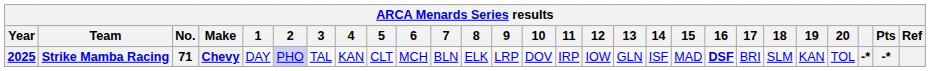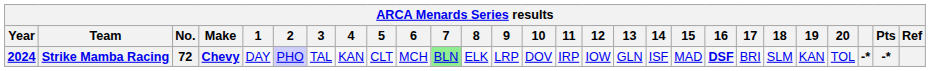Strike Mamba Racing | Year: 2025 -> 2024
Strike Mamba Racing | No.: 71 -> 72
Strike Mamba Racing | 7: no background -> lightgreen background
